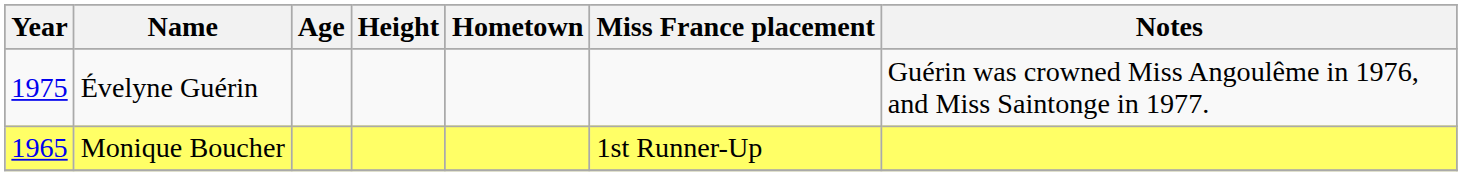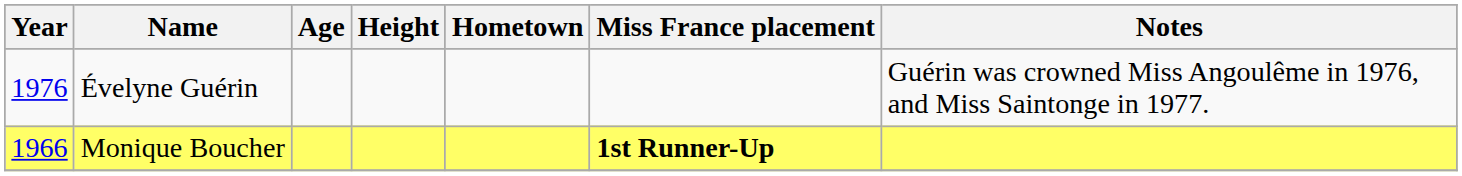Évelyne Guérin | Year: 1975 -> 1976
Monique Boucher | Year: 1965 -> 1966
Monique Boucher | Miss France placement: normal -> bold
